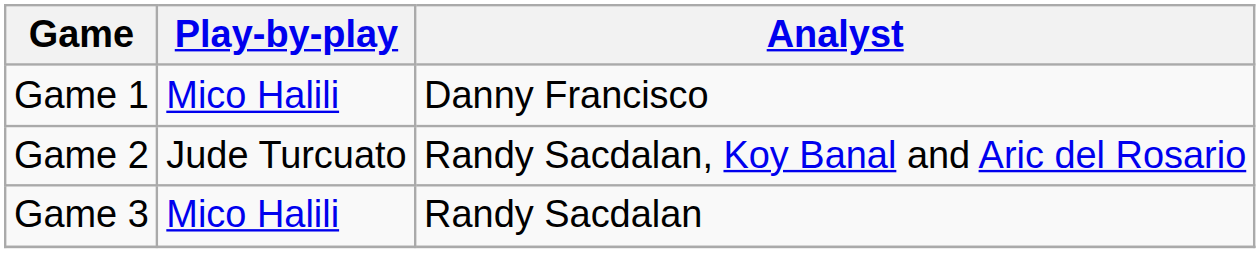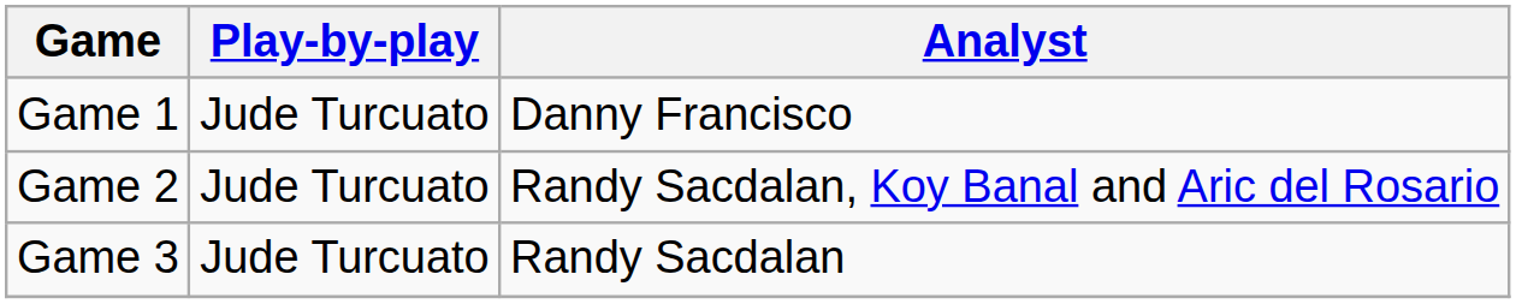Game 1 | Play-by-play: Mico Halili -> Jude Turcuato
Game 3 | Play-by-play: Mico Halili -> Jude Turcuato
